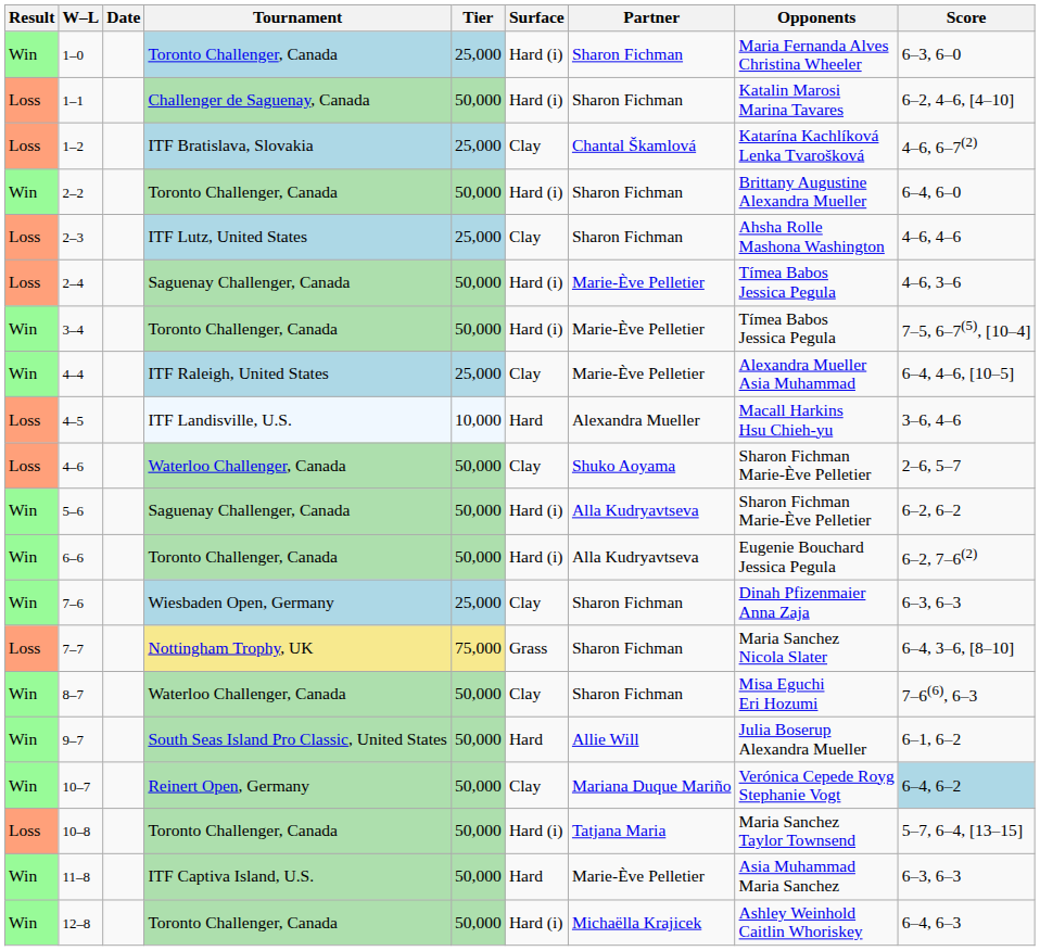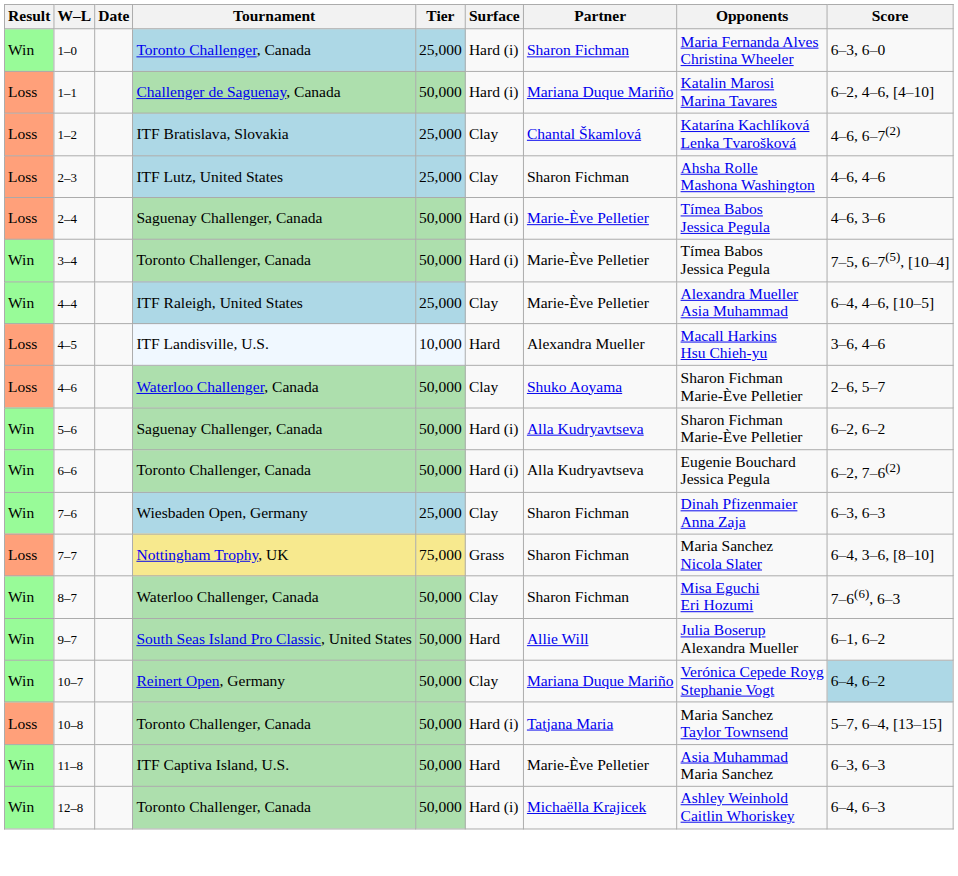1–1 | Partner: Sharon Fichman -> Mariana Duque Mariño
- row: Win | 2–2 | Toronto Challenger, Canada | 50,000 | Hard (i) | Sharon Fichman | Brittany Augustine Alexandra Mueller | 6–4, 6–0
